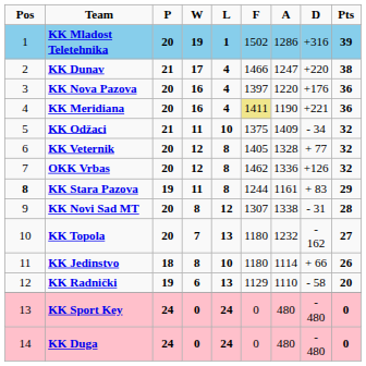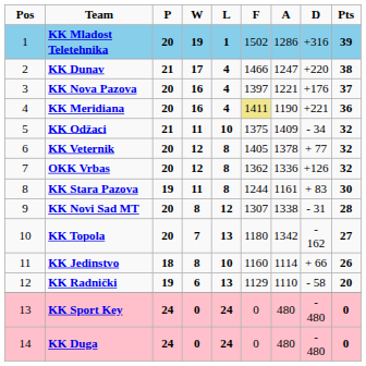KK Nova Pazova | A: 1220 -> 1221
KK Nova Pazova | Pts: 36 -> 37
KK Veternik | A: 1328 -> 1378
OKK Vrbas | F: 1462 -> 1362
KK Stara Pazova | Pos: bold -> normal
KK Stara Pazova | Pts: 29 -> 30
KK Topola | A: 1232 -> 1342
KK Jedinstvo | F: 1180 -> 1160
